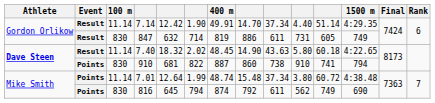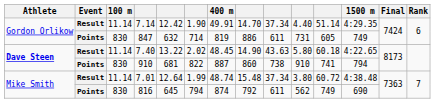847 | Event: Result -> Points
7.40 | column 5: 18.32 -> 13.22
7.01 | Event: Points -> Result
